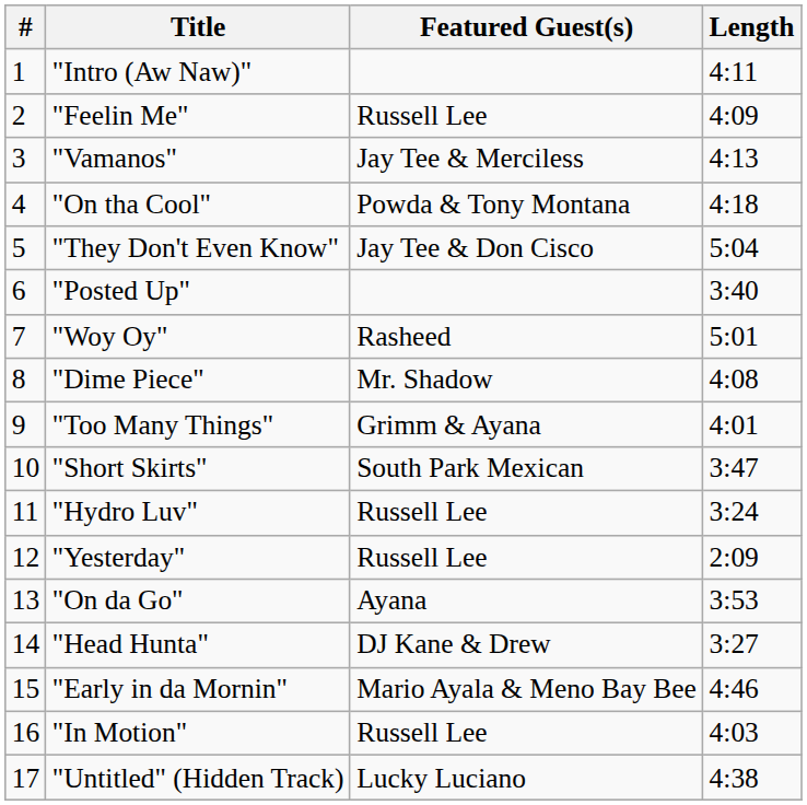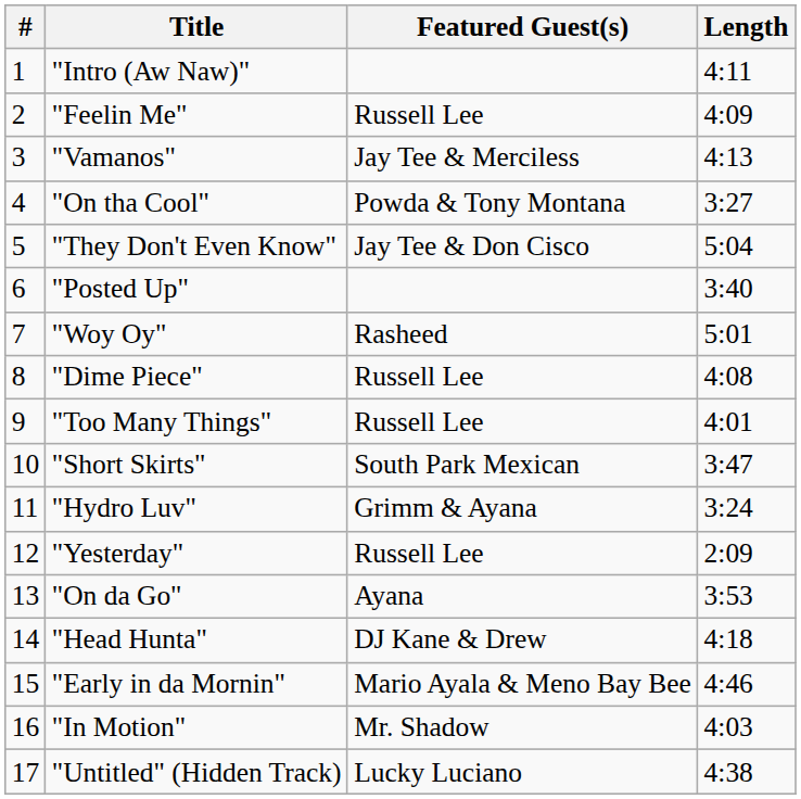"On tha Cool" | Length: 4:18 -> 3:27
"Dime Piece" | Featured Guest(s): Mr. Shadow -> Russell Lee
"Too Many Things" | Featured Guest(s): Grimm & Ayana -> Russell Lee
"Hydro Luv" | Featured Guest(s): Russell Lee -> Grimm & Ayana
"Head Hunta" | Length: 3:27 -> 4:18
"In Motion" | Featured Guest(s): Russell Lee -> Mr. Shadow
